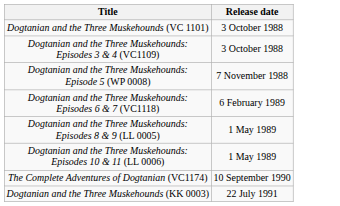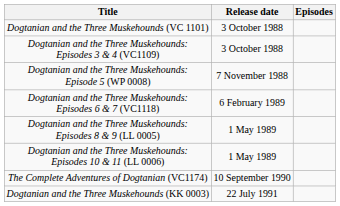+ column: Episodes
